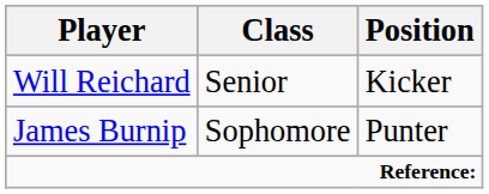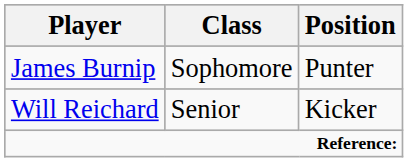rows swapped: Will Reichard <-> James Burnip
